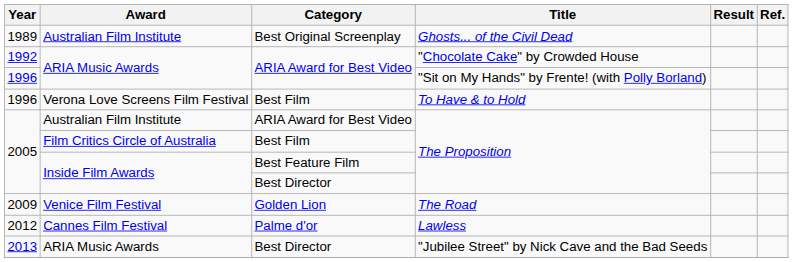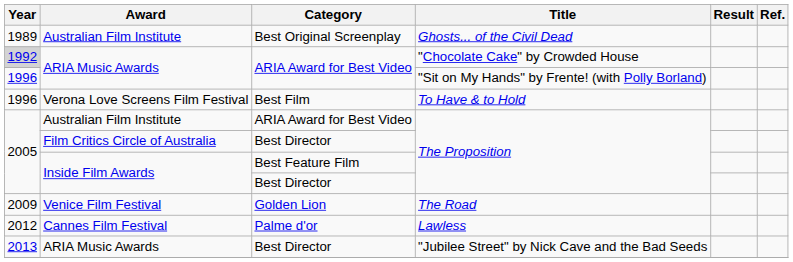"Chocolate Cake" by Crowded House | Year: no background -> lightgrey background
Film Critics Circle of Australia / The Proposition | Category: Best Film -> Best Director
